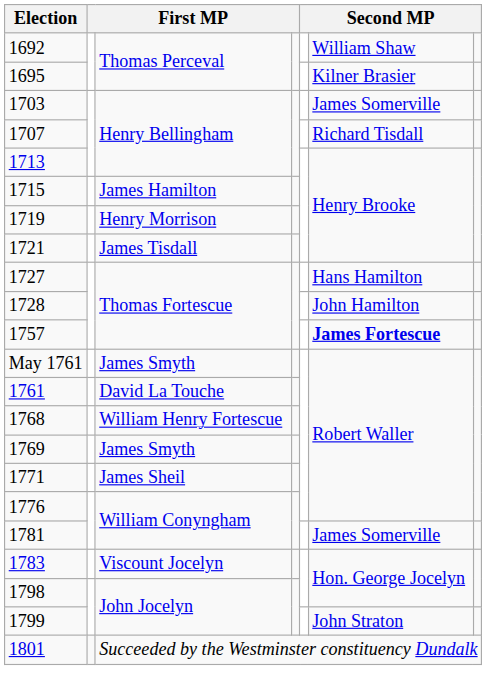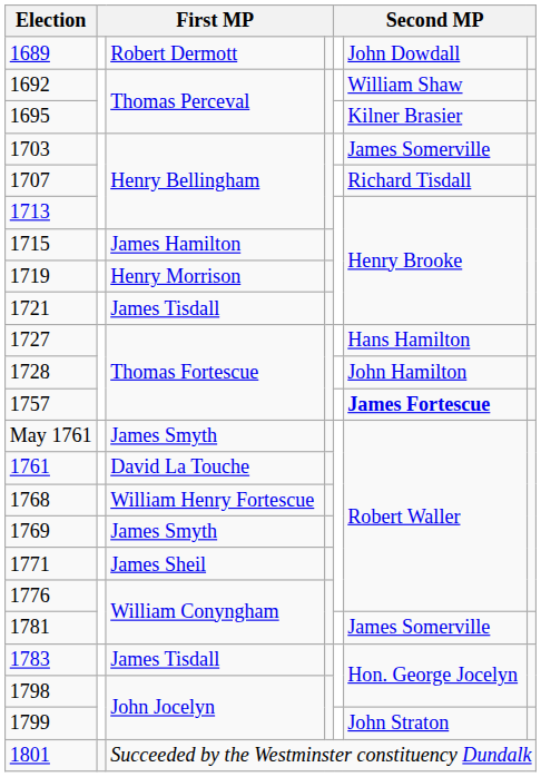+ row: 1689 | Robert Dermott | John Dowdall
1783 | column 3: Viscount Jocelyn -> James Tisdall
